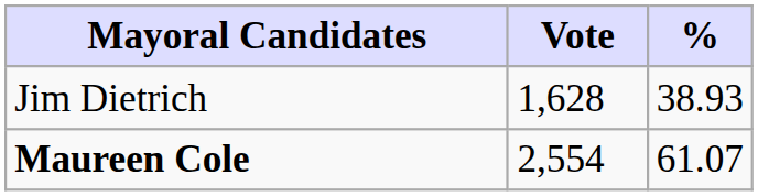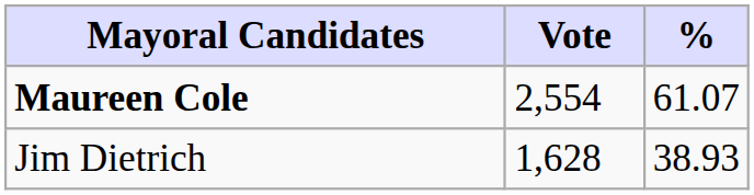rows swapped: Maureen Cole <-> Jim Dietrich
